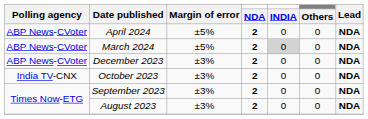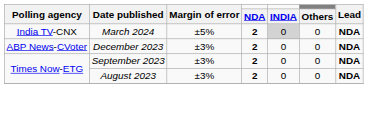- row: ABP News-CVoter | April 2024 | ±5% | 2 | 0 | 0 | NDA
March 2024 | Polling agency: ABP News-CVoter -> India TV-CNX
- row: India TV-CNX | October 2023 | ±3% | 2 | 0 | 0 | NDA
